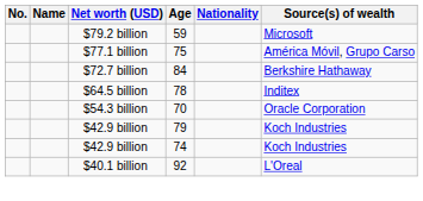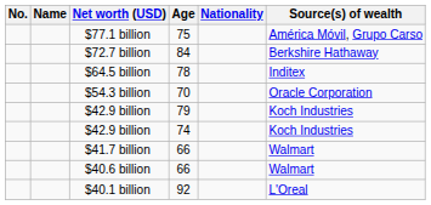- row: $79.2 billion | 59 | Microsoft
+ row: $41.7 billion | 66 | Walmart
+ row: $40.6 billion | 66 | Walmart
